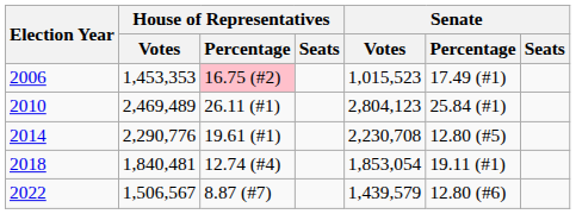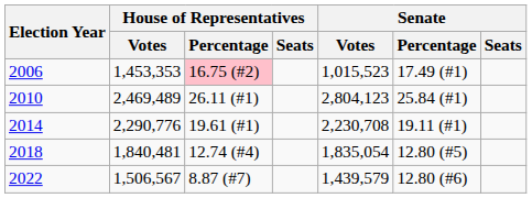2014 | Senate / Percentage: 12.80 (#5) -> 19.11 (#1)
2018 | Senate / Votes: 1,853,054 -> 1,835,054
2018 | Senate / Percentage: 19.11 (#1) -> 12.80 (#5)
